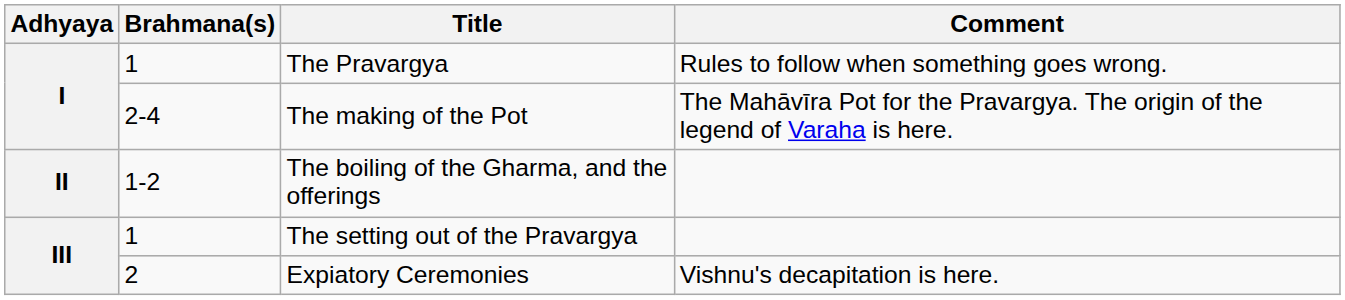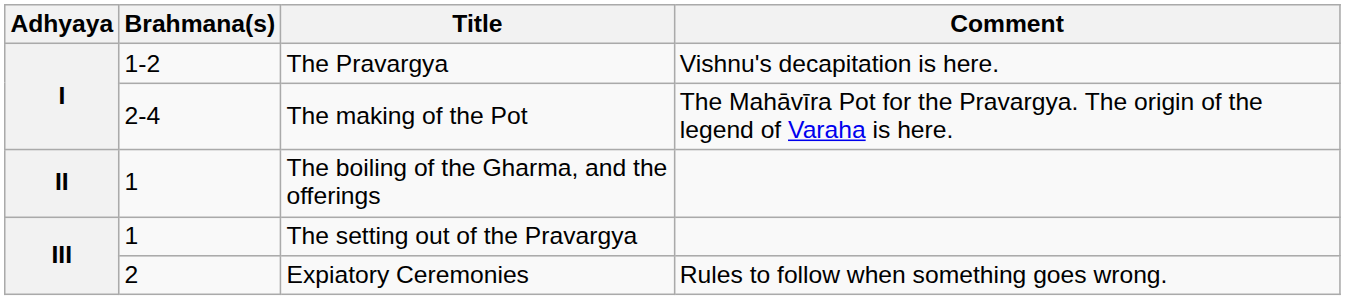The Pravargya | Brahmana(s): 1 -> 1-2
The Pravargya | Comment: Rules to follow when something goes wrong. -> Vishnu's decapitation is here.
The boiling of the Gharma, and the offerings | Brahmana(s): 1-2 -> 1
Expiatory Ceremonies | Comment: Vishnu's decapitation is here. -> Rules to follow when something goes wrong.
